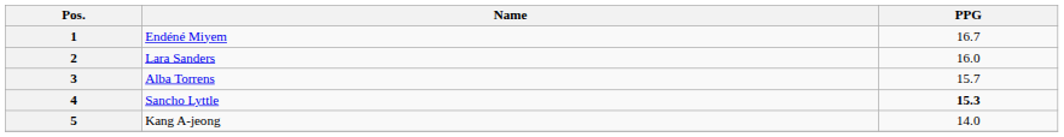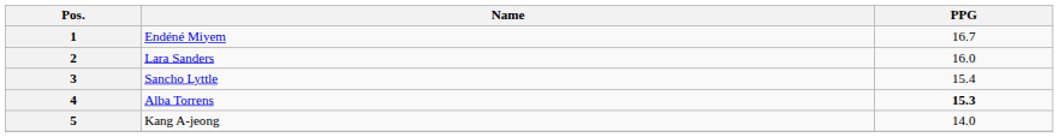3 | Name: Alba Torrens -> Sancho Lyttle
3 | PPG: 15.7 -> 15.4
4 | Name: Sancho Lyttle -> Alba Torrens
